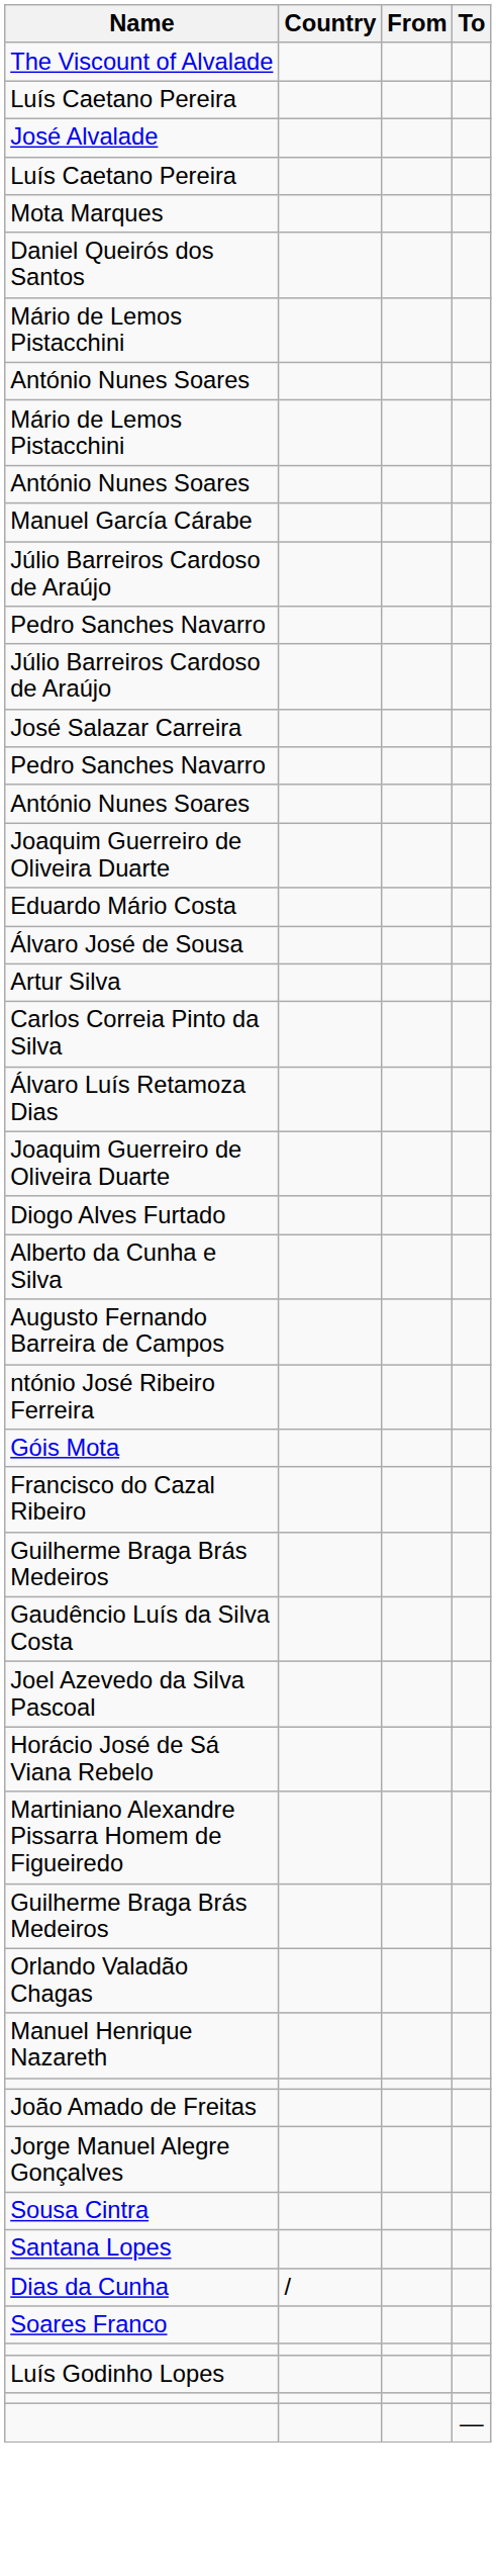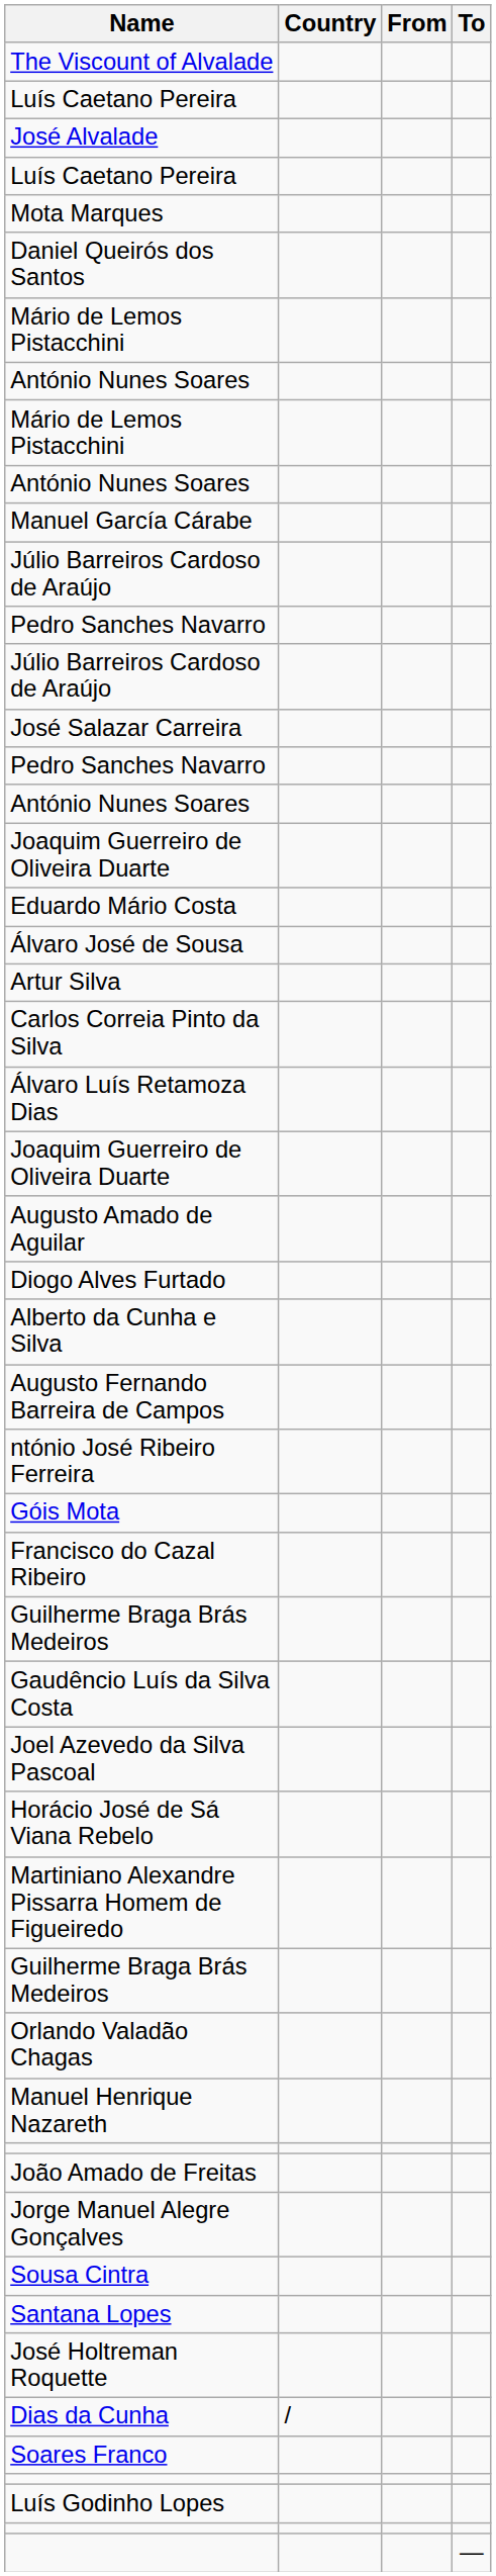+ row: Augusto Amado de Aguilar
+ row: José Holtreman Roquette
